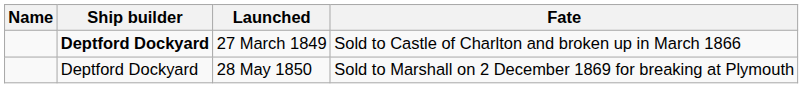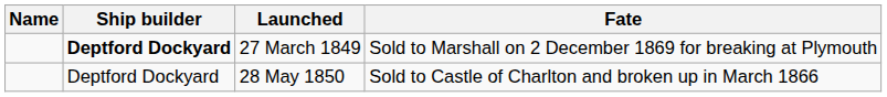27 March 1849 | Fate: Sold to Castle of Charlton and broken up in March 1866 -> Sold to Marshall on 2 December 1869 for breaking at Plymouth
28 May 1850 | Fate: Sold to Marshall on 2 December 1869 for breaking at Plymouth -> Sold to Castle of Charlton and broken up in March 1866
